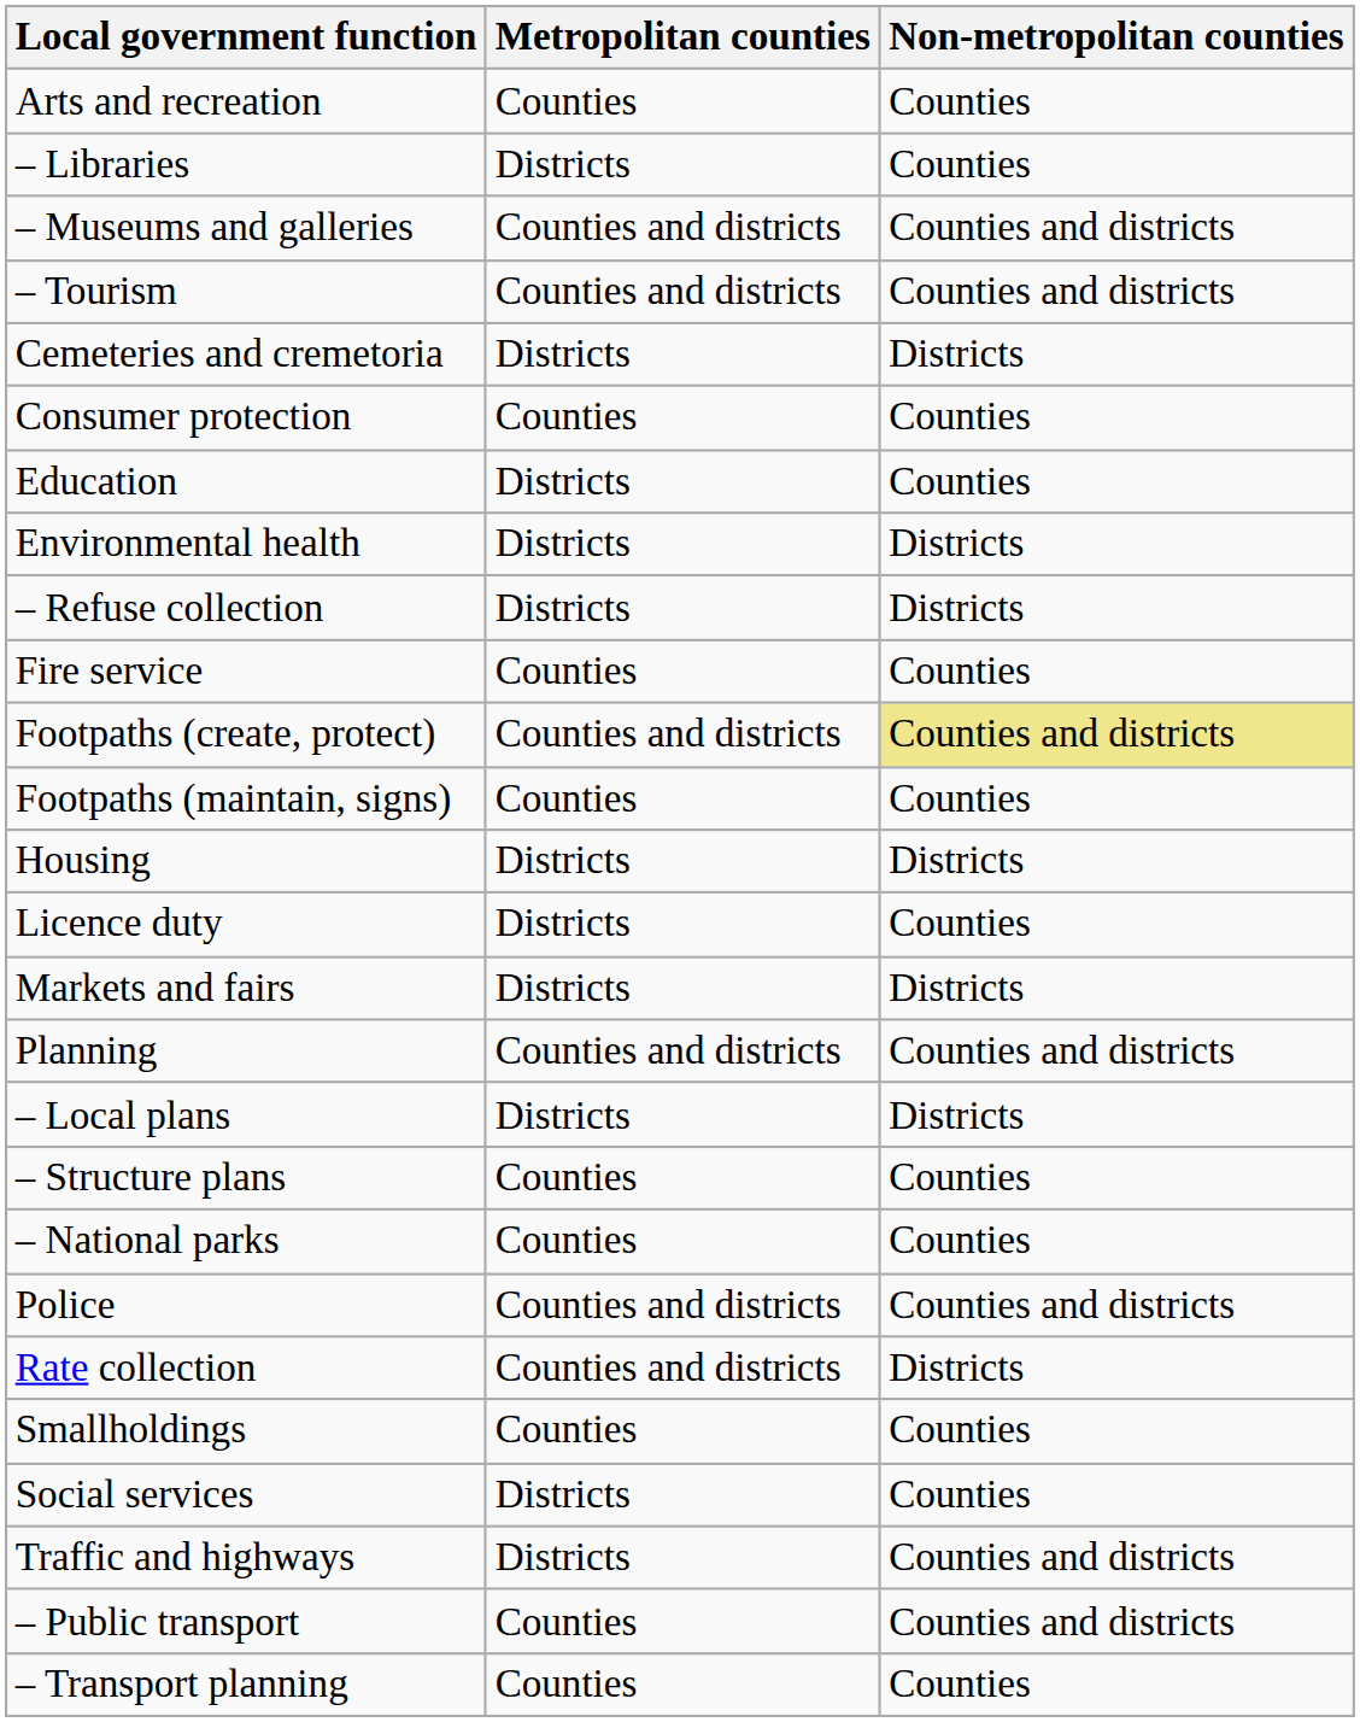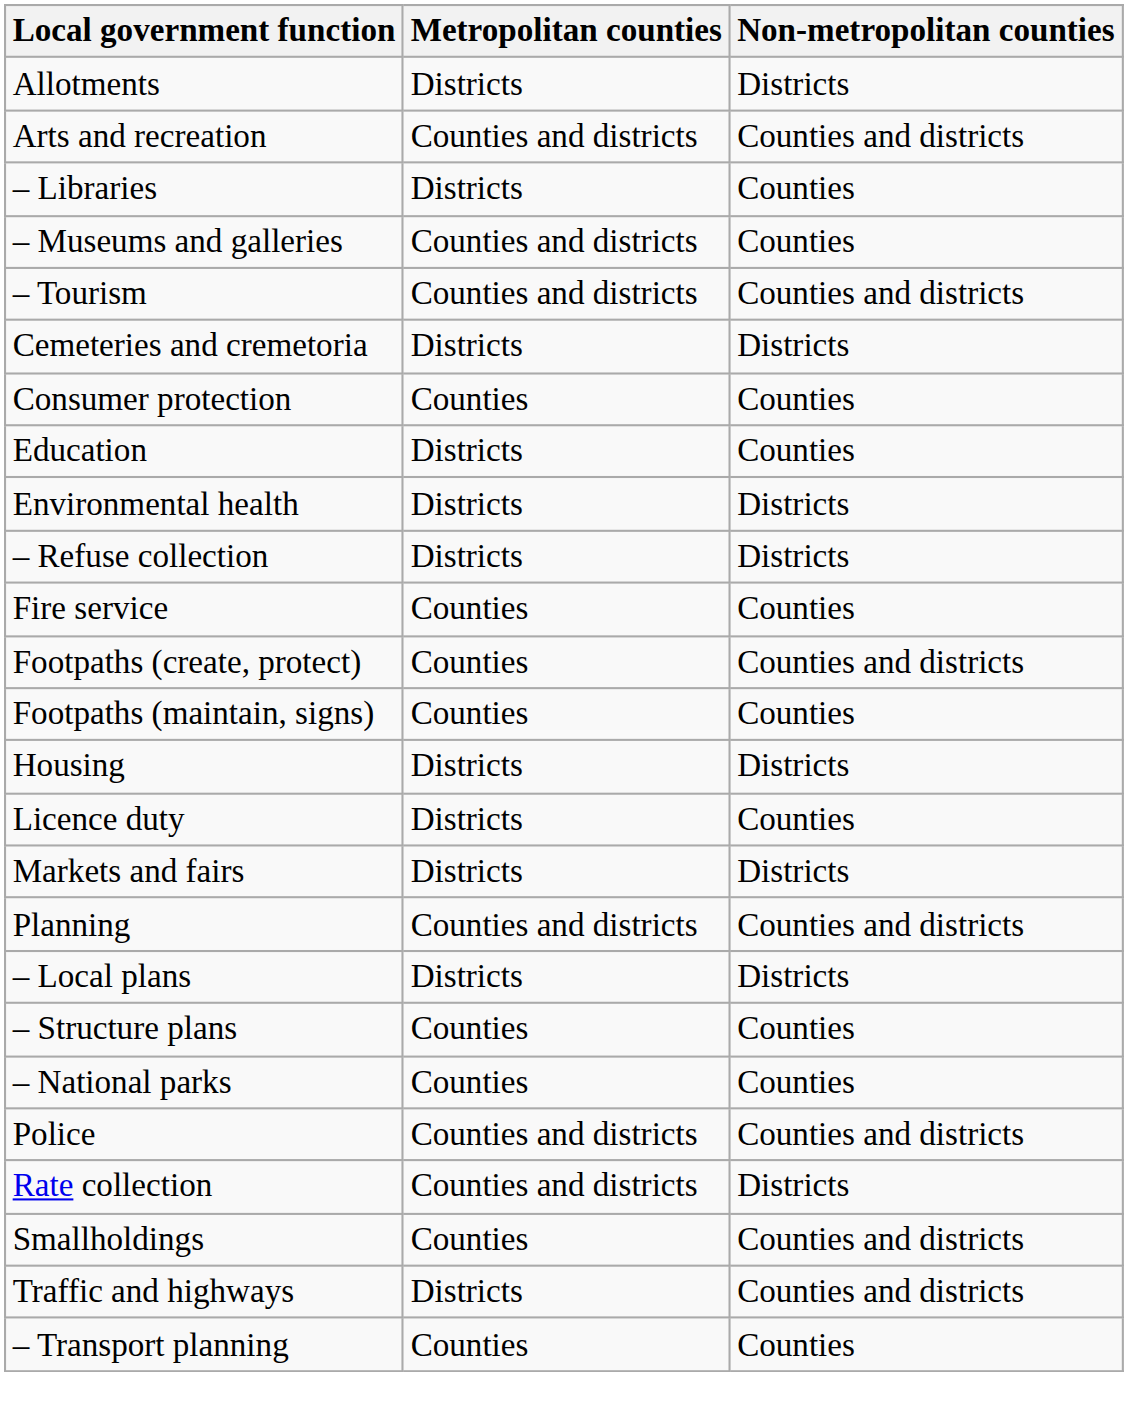+ row: Allotments | Districts | Districts
Arts and recreation | Metropolitan counties: Counties -> Counties and districts
Arts and recreation | Non-metropolitan counties: Counties -> Counties and districts
– Museums and galleries | Non-metropolitan counties: Counties and districts -> Counties
Footpaths (create, protect) | Metropolitan counties: Counties and districts -> Counties
Footpaths (create, protect) | Non-metropolitan counties: khaki background -> no background
Smallholdings | Non-metropolitan counties: Counties -> Counties and districts
- row: Social services | Districts | Counties
- row: – Public transport | Counties | Counties and districts
